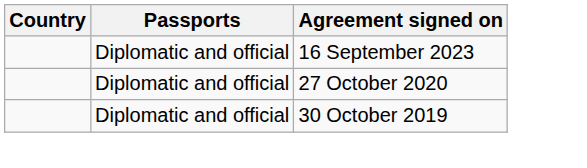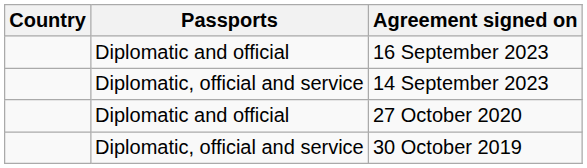+ row: Diplomatic, official and service | 14 September 2023
30 October 2019 | Passports: Diplomatic and official -> Diplomatic, official and service
